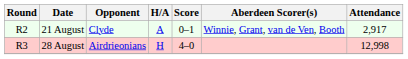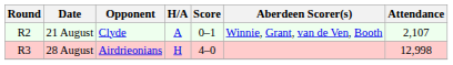21 August | Attendance: 2,917 -> 2,107
